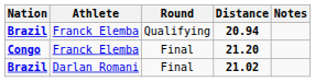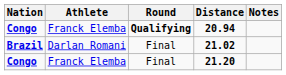20.94 | Nation: Brazil -> Congo
20.94 | Round: normal -> bold
rows swapped: 21.20 <-> 21.02
